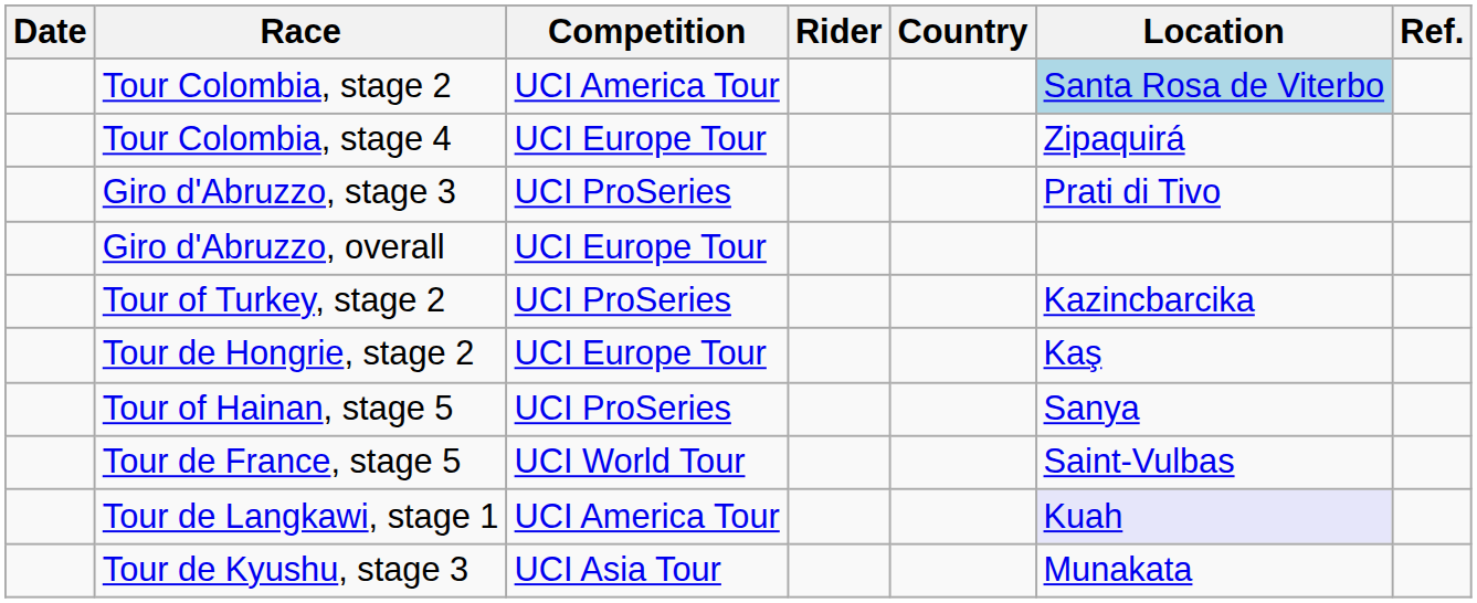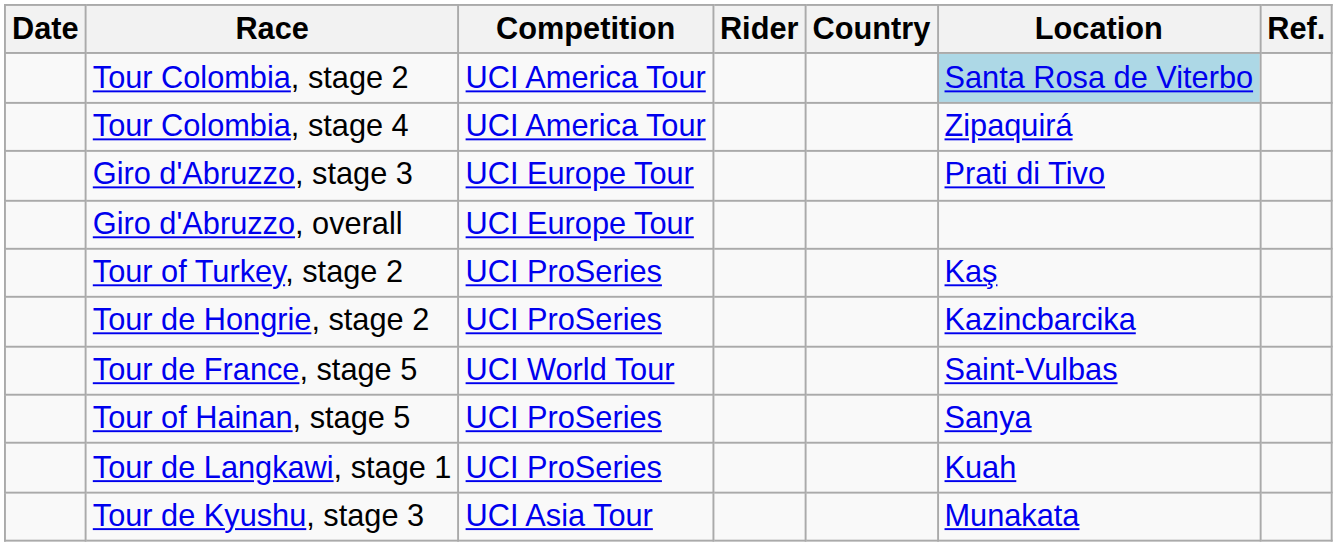Tour Colombia, stage 4 | Competition: UCI Europe Tour -> UCI America Tour
Giro d'Abruzzo, stage 3 | Competition: UCI ProSeries -> UCI Europe Tour
Tour of Turkey, stage 2 | Location: Kazincbarcika -> Kaş
Tour de Hongrie, stage 2 | Competition: UCI Europe Tour -> UCI ProSeries
Tour de Hongrie, stage 2 | Location: Kaş -> Kazincbarcika
rows swapped: Tour de France, stage 5 <-> Tour of Hainan, stage 5
Tour de Langkawi, stage 1 | Competition: UCI America Tour -> UCI ProSeries
Tour de Langkawi, stage 1 | Location: lavender background -> no background
